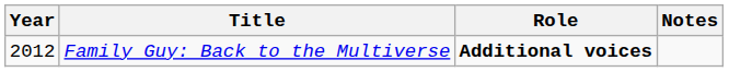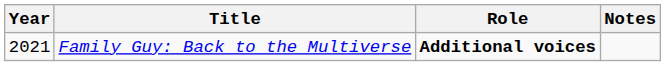Family Guy: Back to the Multiverse | Year: 2012 -> 2021
